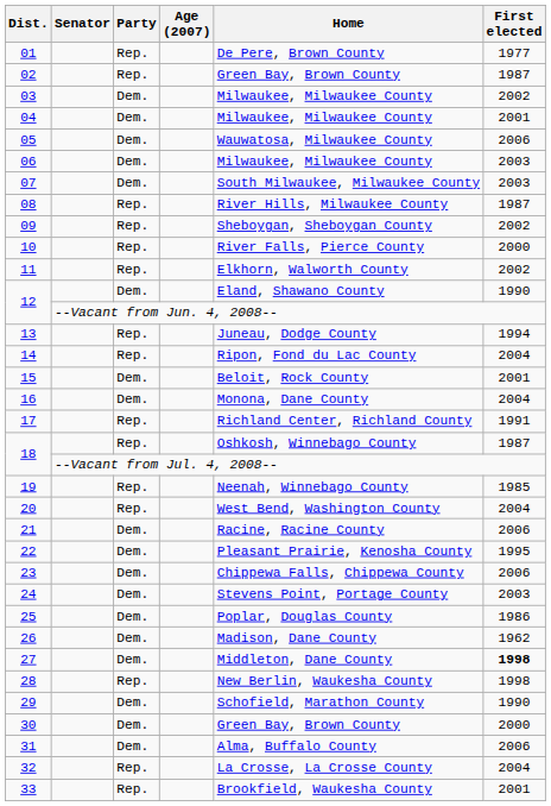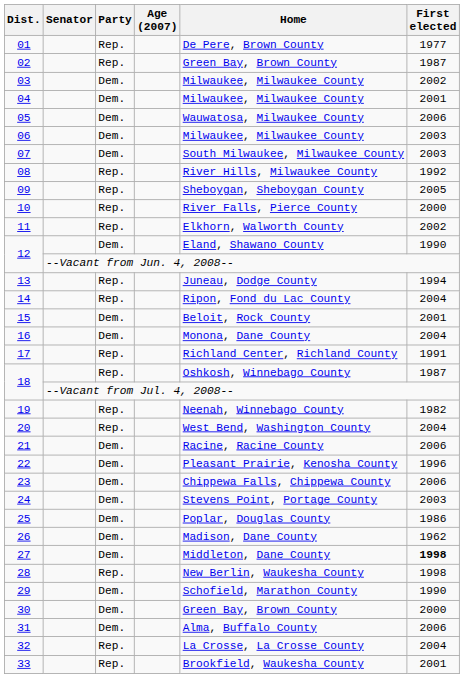08 | First elected: 1987 -> 1992
09 | First elected: 2002 -> 2005
19 | First elected: 1985 -> 1982
22 | First elected: 1995 -> 1996
